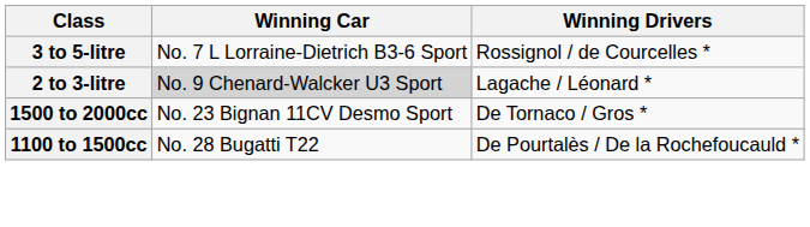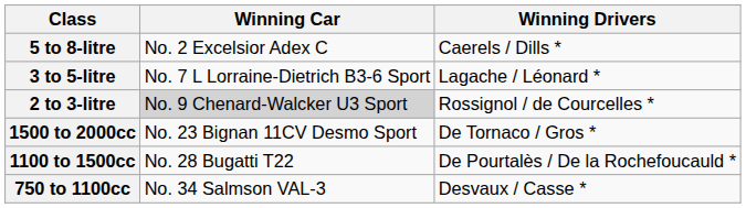+ row: 5 to 8-litre | No. 2 Excelsior Adex C | Caerels / Dills *
3 to 5-litre | Winning Drivers: Rossignol / de Courcelles * -> Lagache / Léonard *
2 to 3-litre | Winning Drivers: Lagache / Léonard * -> Rossignol / de Courcelles *
+ row: 750 to 1100cc | No. 34 Salmson VAL-3 | Desvaux / Casse *
